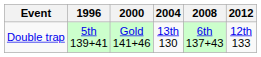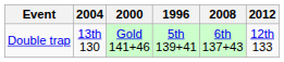columns swapped: 1996 <-> 2004
